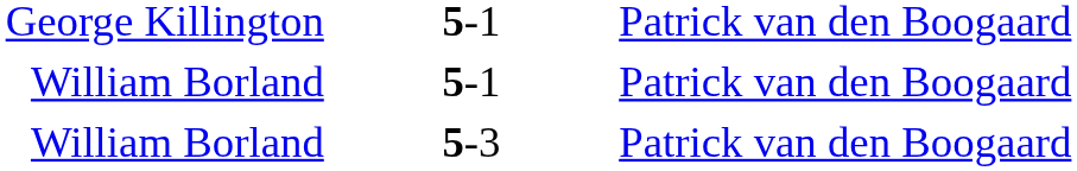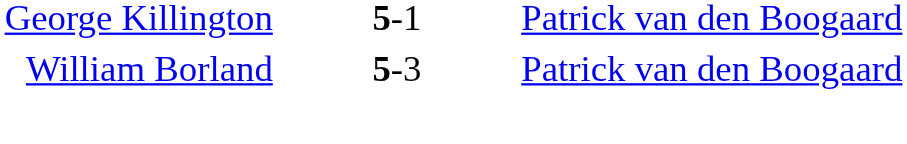- row: William Borland | 5-1 | Patrick van den Boogaard
